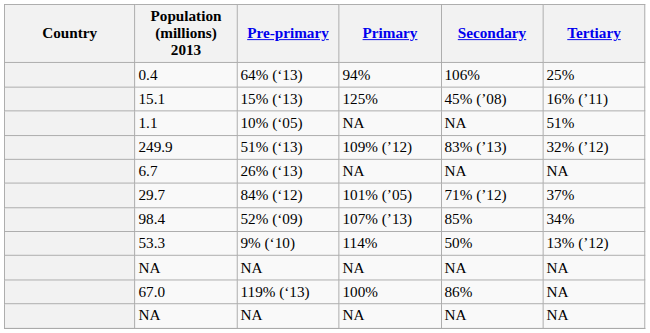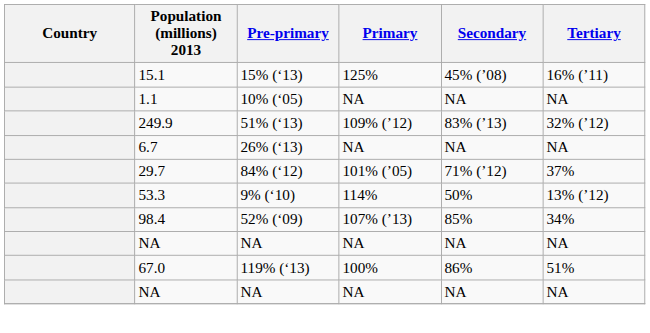- row: 0.4 | 64% (‘13) | 94% | 106% | 25%
1.1 | Tertiary: 51% -> NA
rows swapped: 53.3 <-> 98.4
67.0 | Tertiary: NA -> 51%
